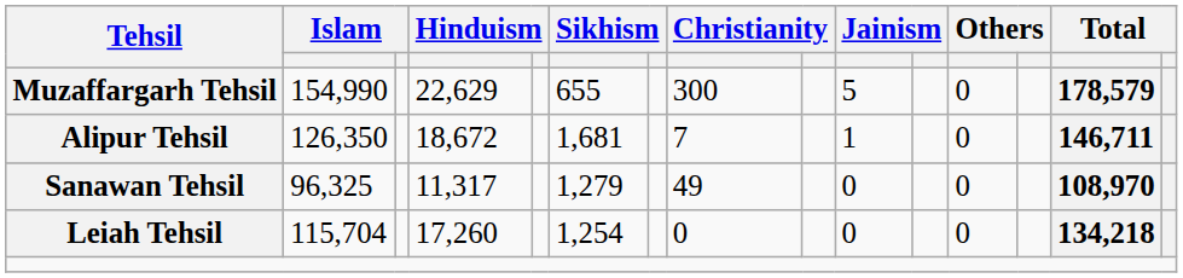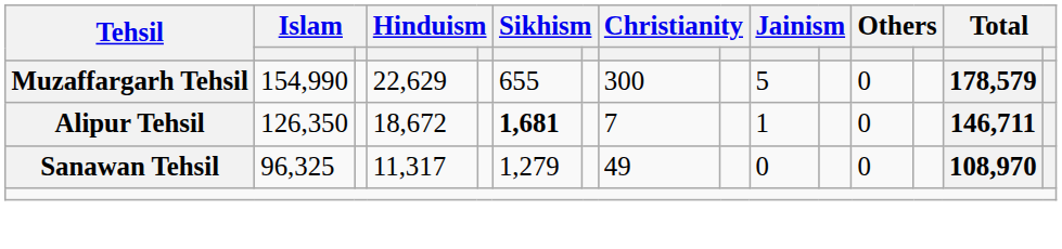Alipur Tehsil | column 6: normal -> bold
- row: Leiah Tehsil | 115,704 | 17,260 | 1,254 | 0 | 0 | 0 | 134,218
